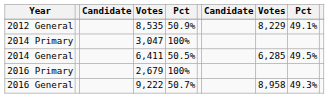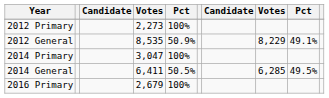+ row: 2012 Primary | 2,273 | 100%
- row: 2016 General | 9,222 | 50.7% | 8,958 | 49.3%
